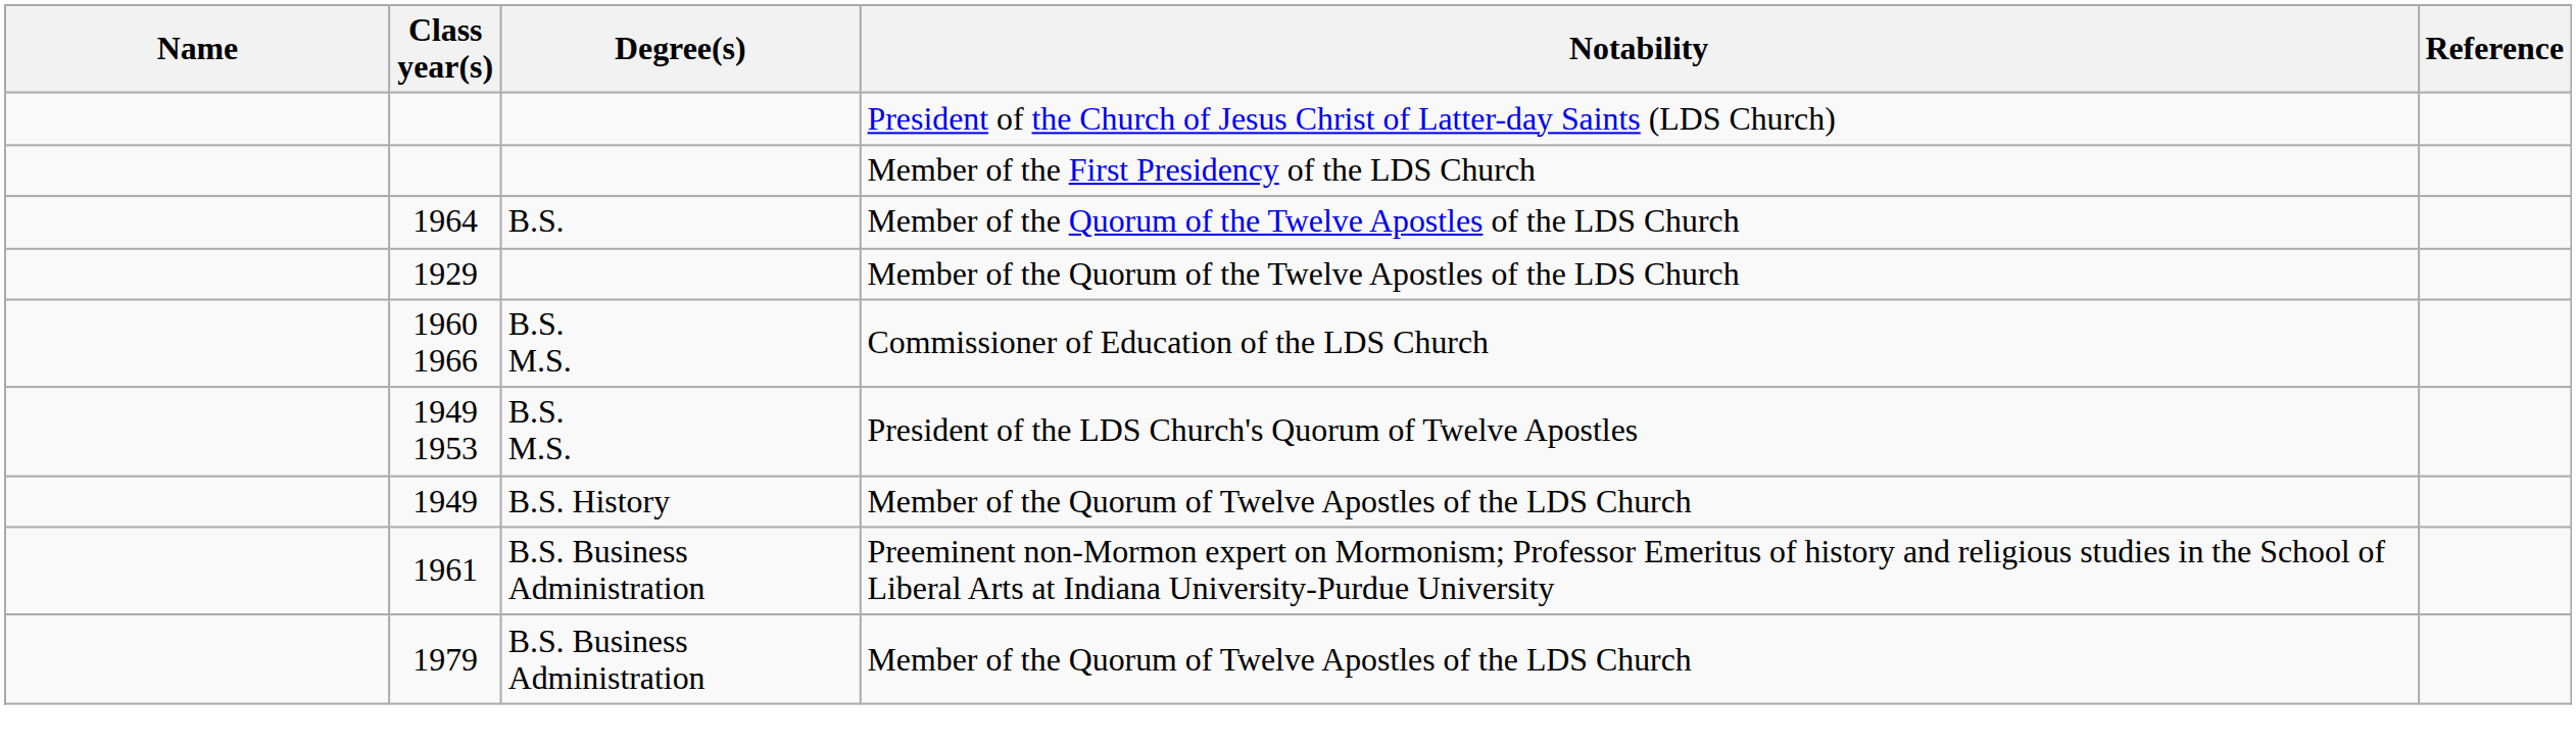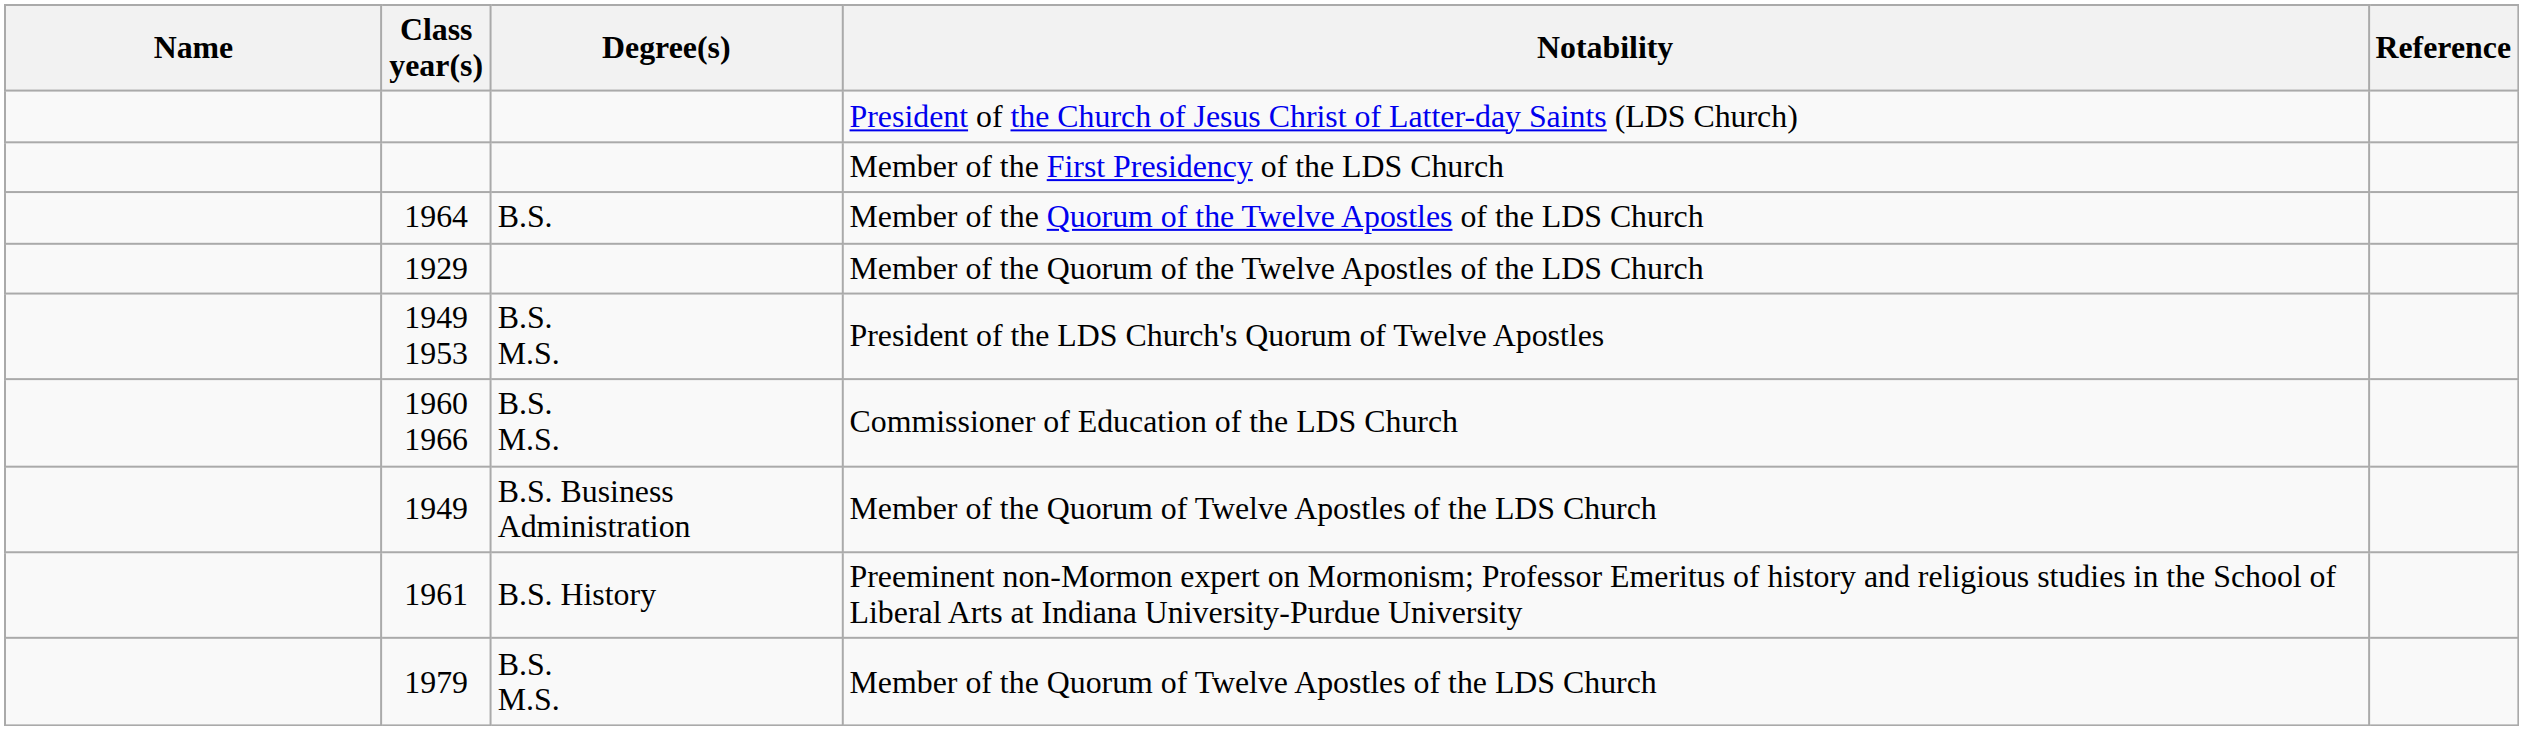rows swapped: 1960 1966 <-> 1949 1953
1949 | Degree(s): B.S. History -> B.S. Business Administration
1961 | Degree(s): B.S. Business Administration -> B.S. History
1979 | Degree(s): B.S. Business Administration -> B.S. M.S.
